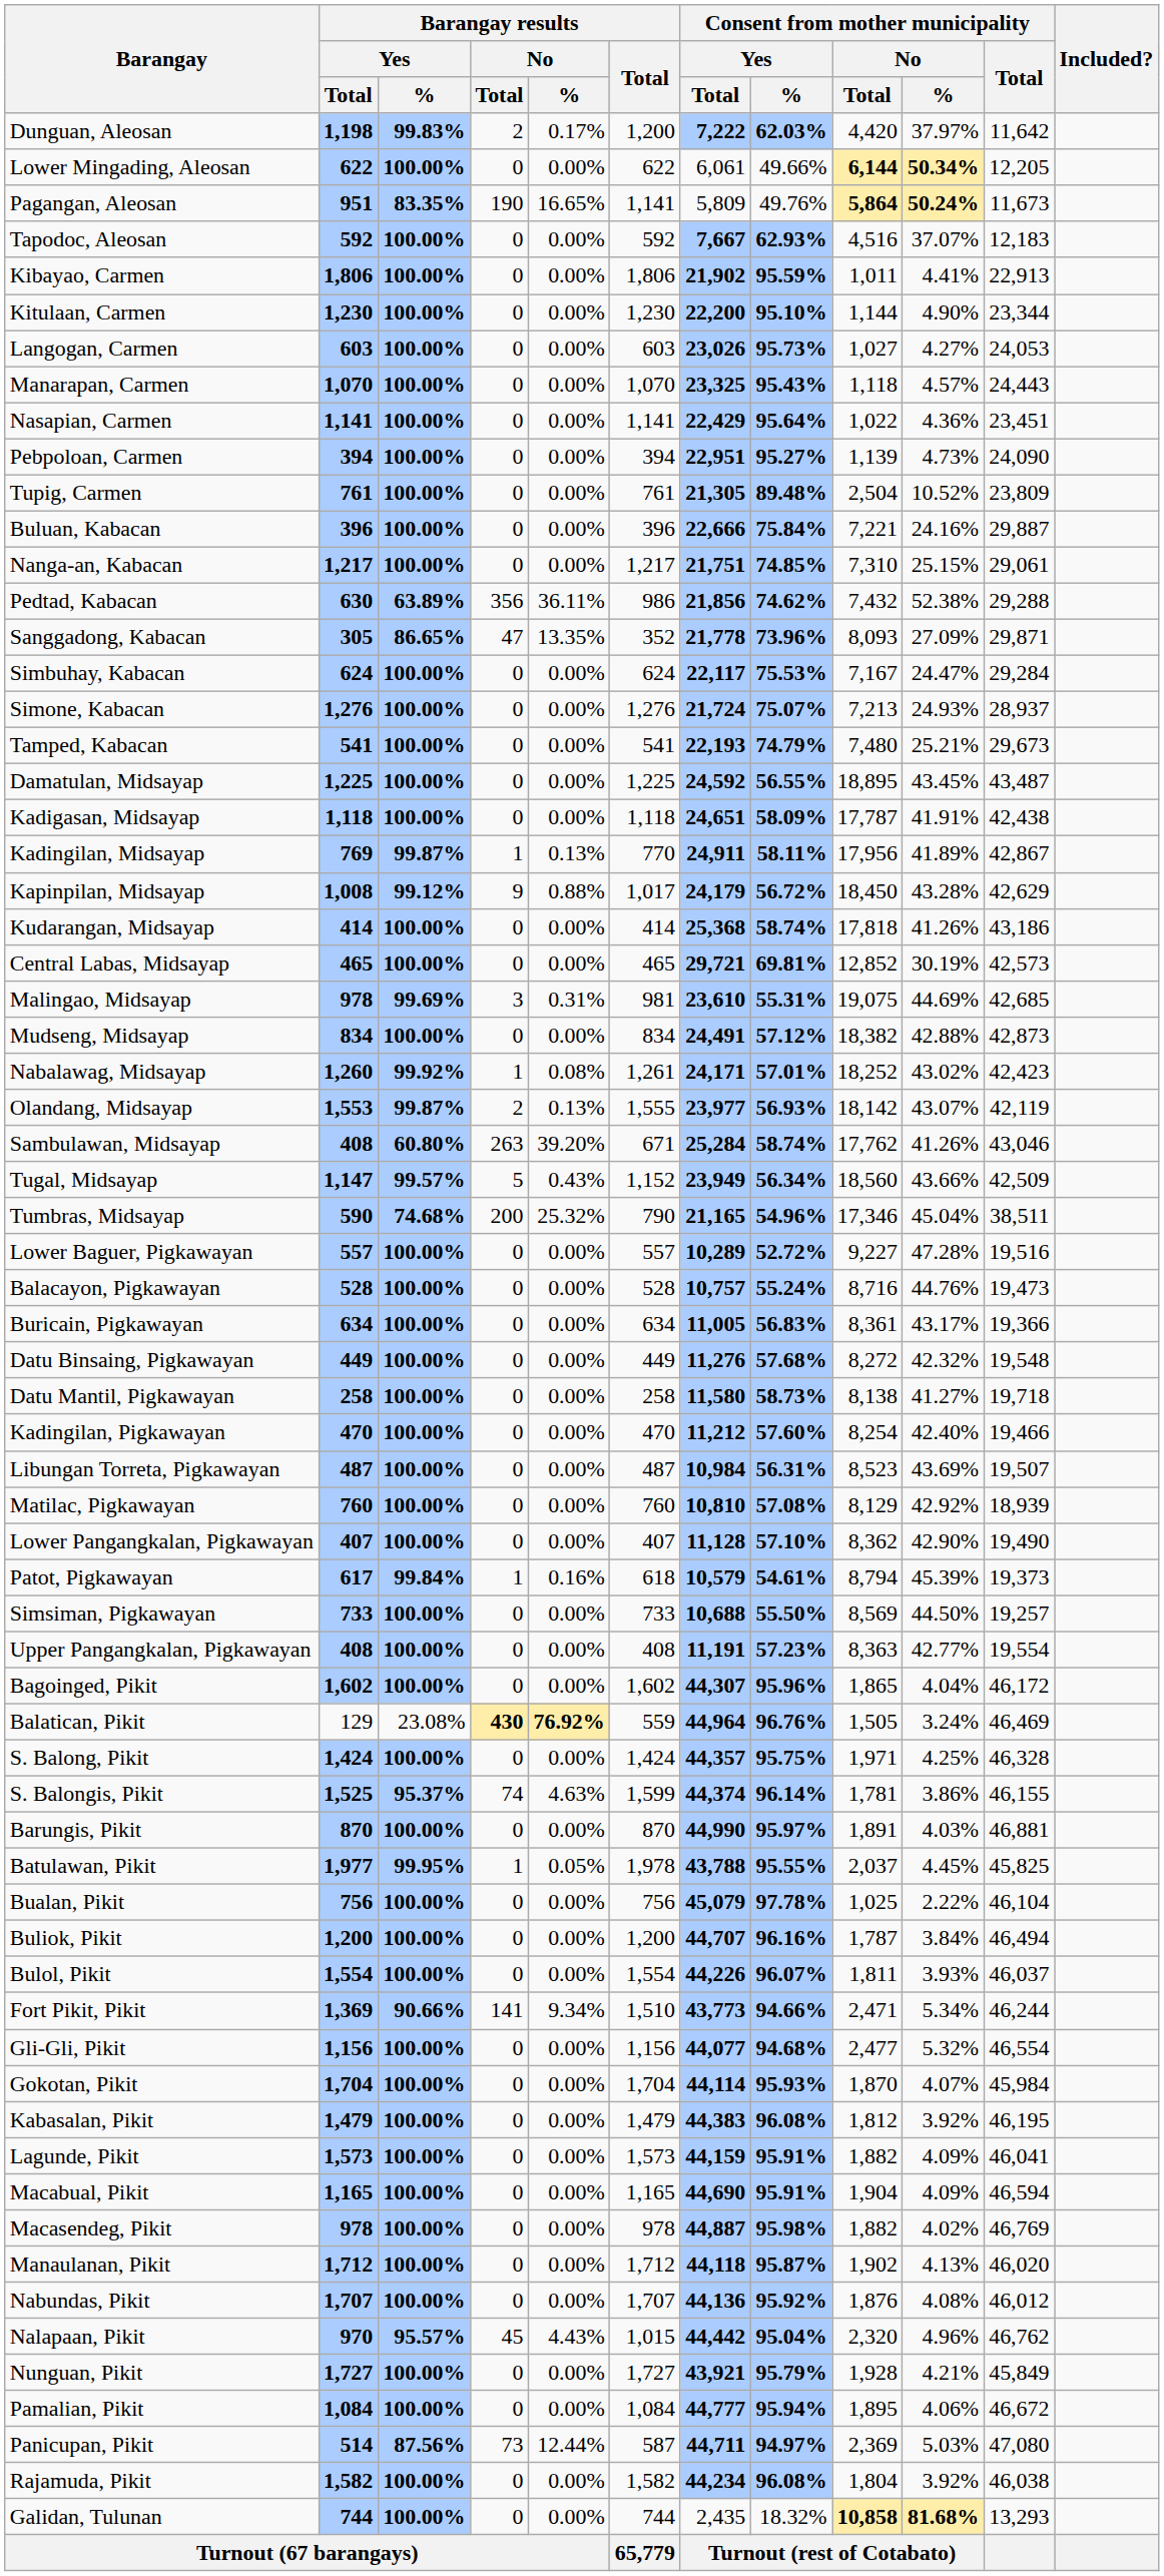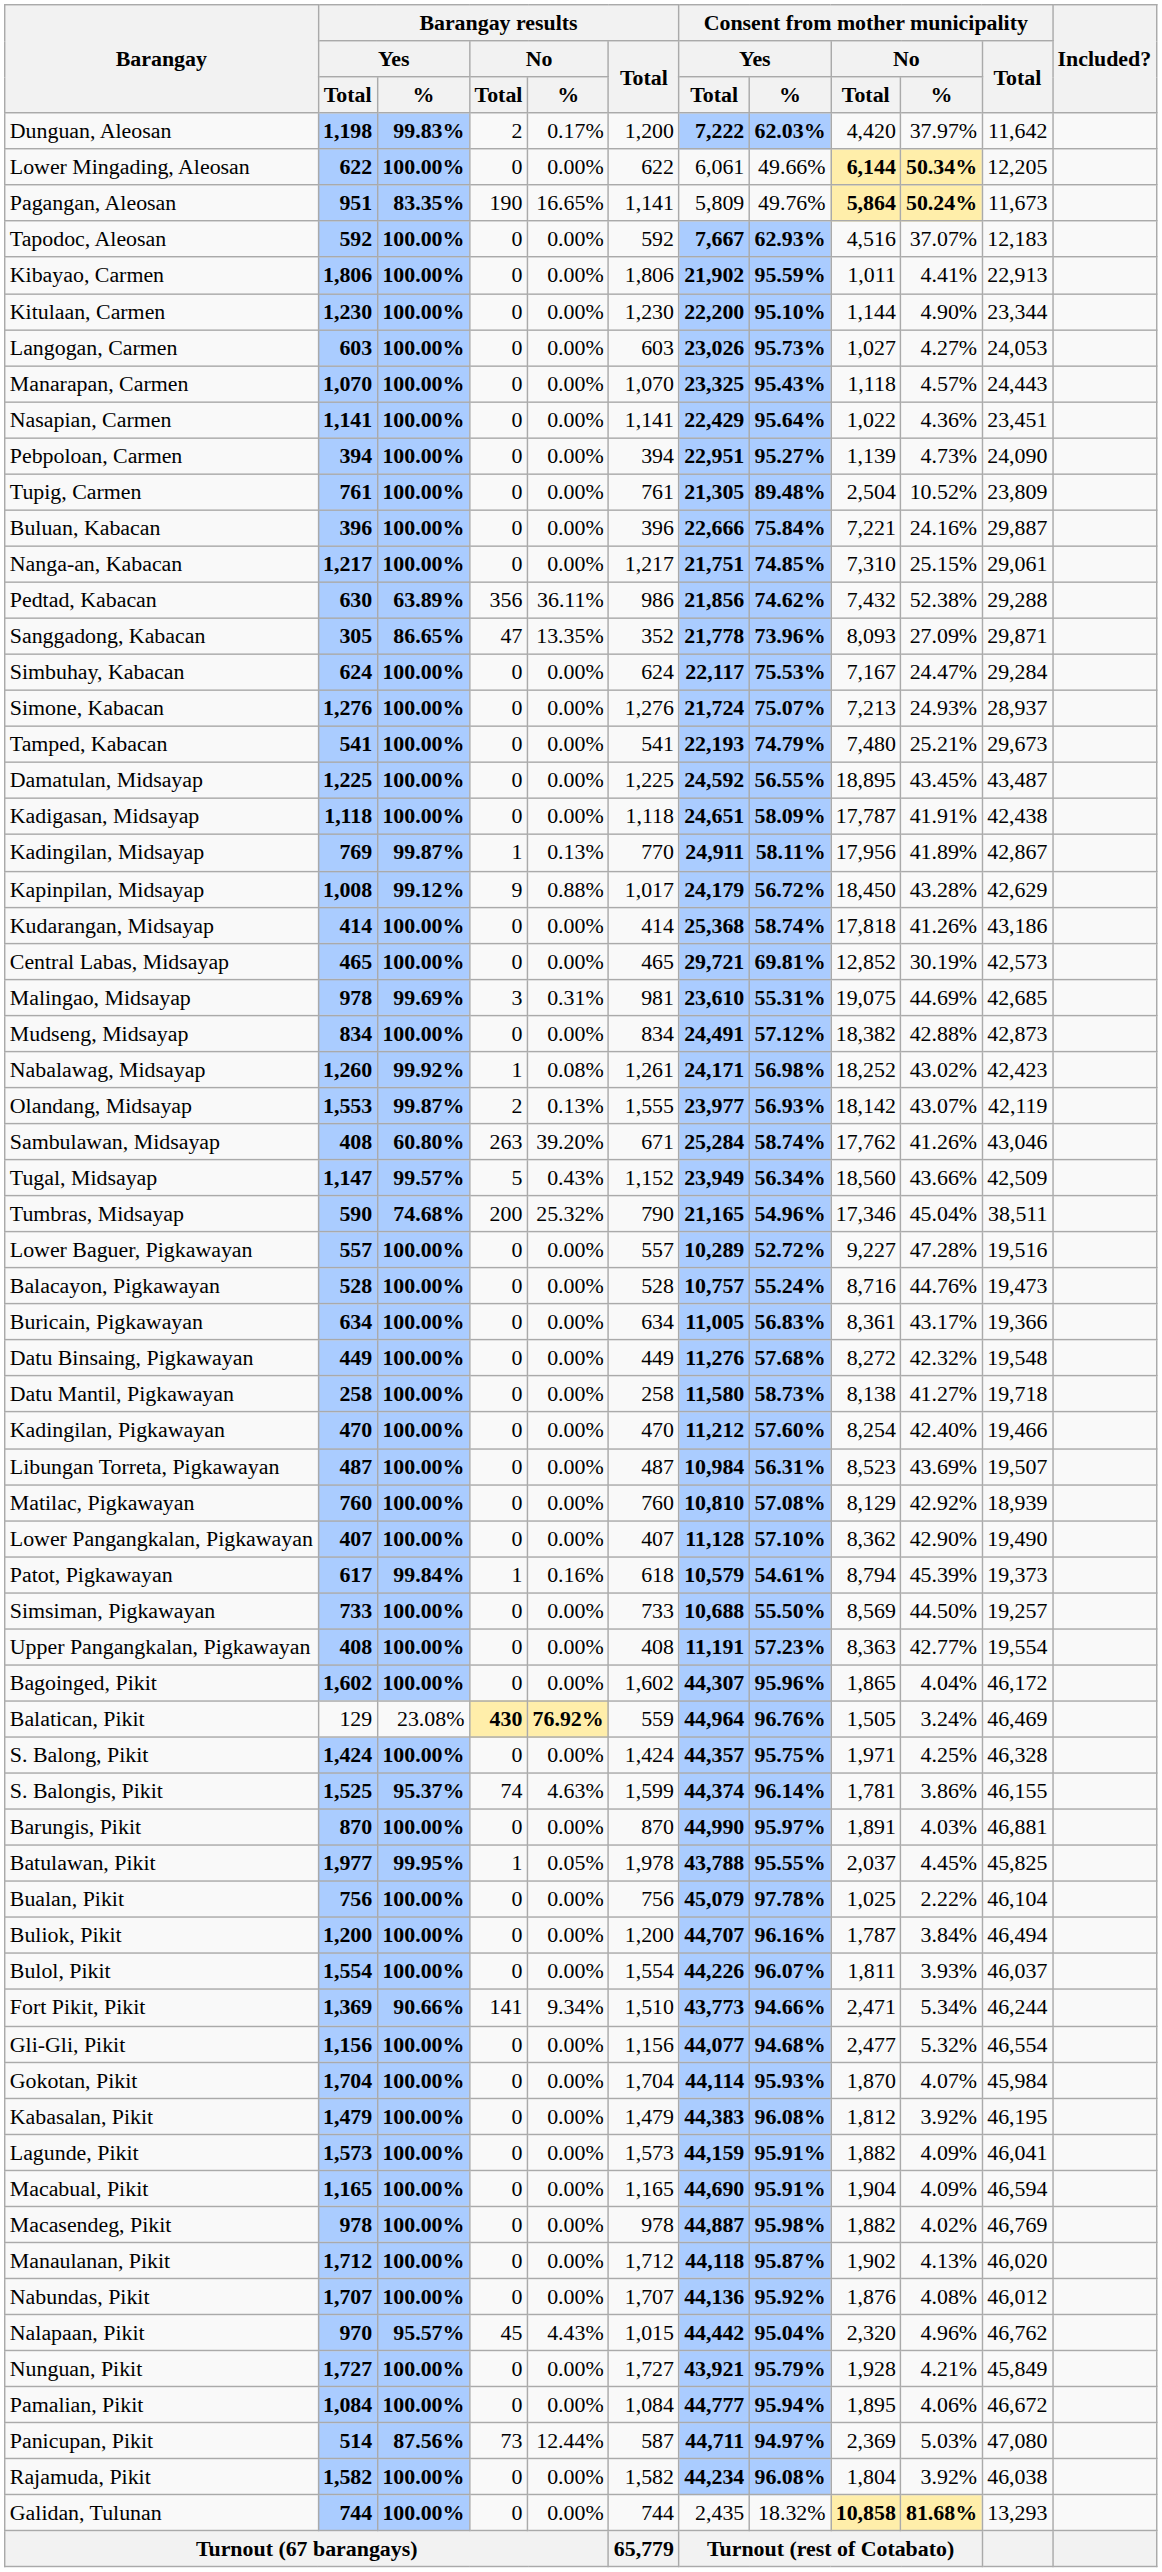Nabalawag, Midsayap | Consent from mother municipality / Yes / %: 57.01% -> 56.98%
